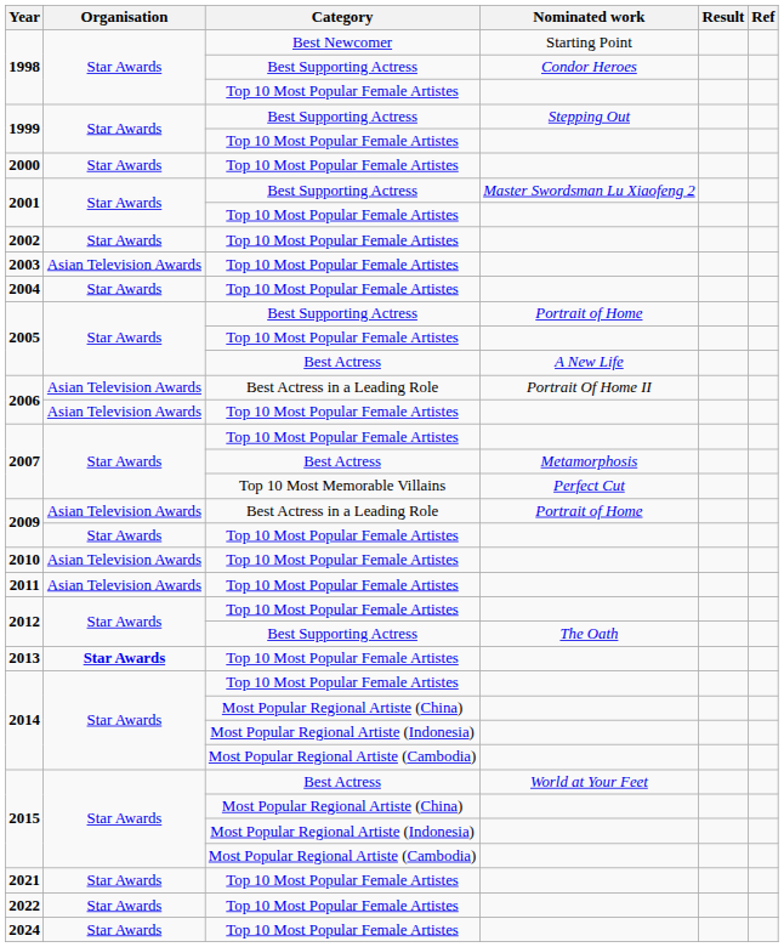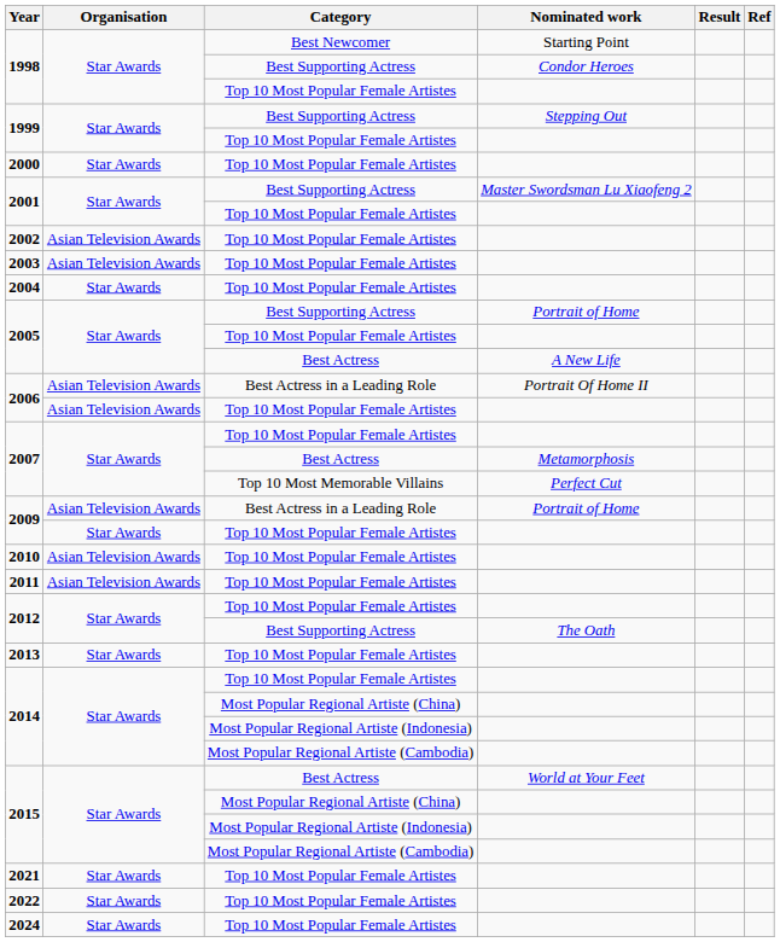2002 | Organisation: Star Awards -> Asian Television Awards
2013 | Organisation: bold -> normal
